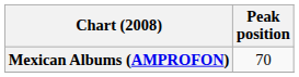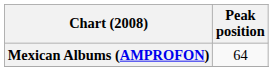Mexican Albums (AMPROFON) | Peak position: 70 -> 64
